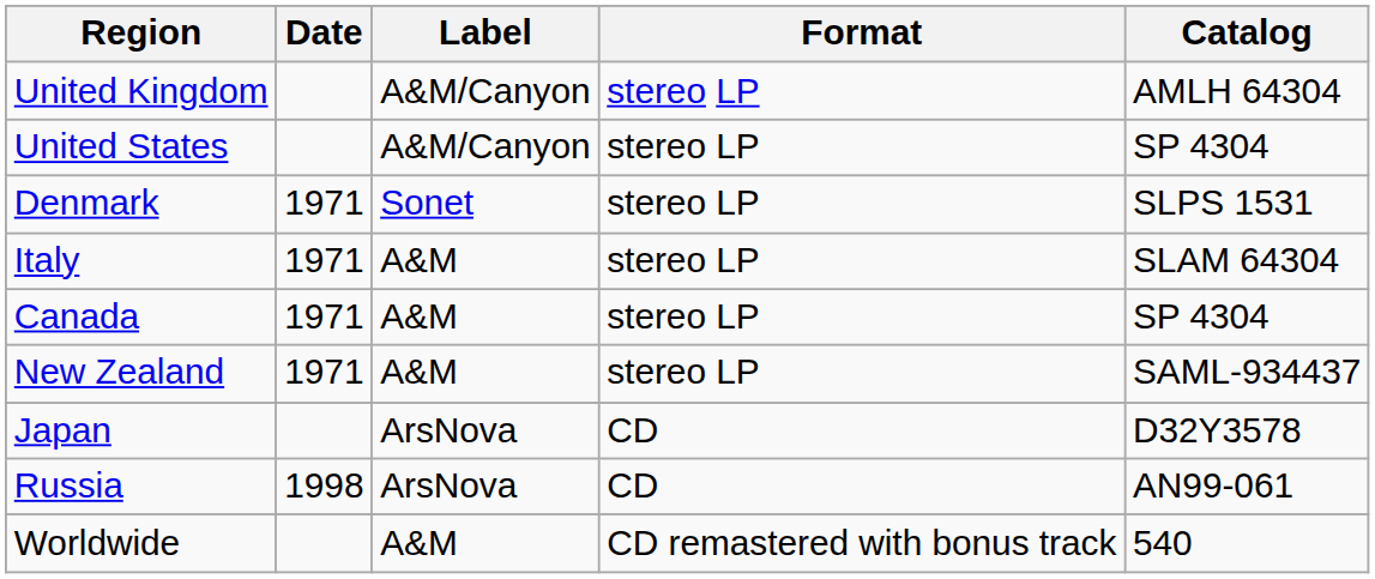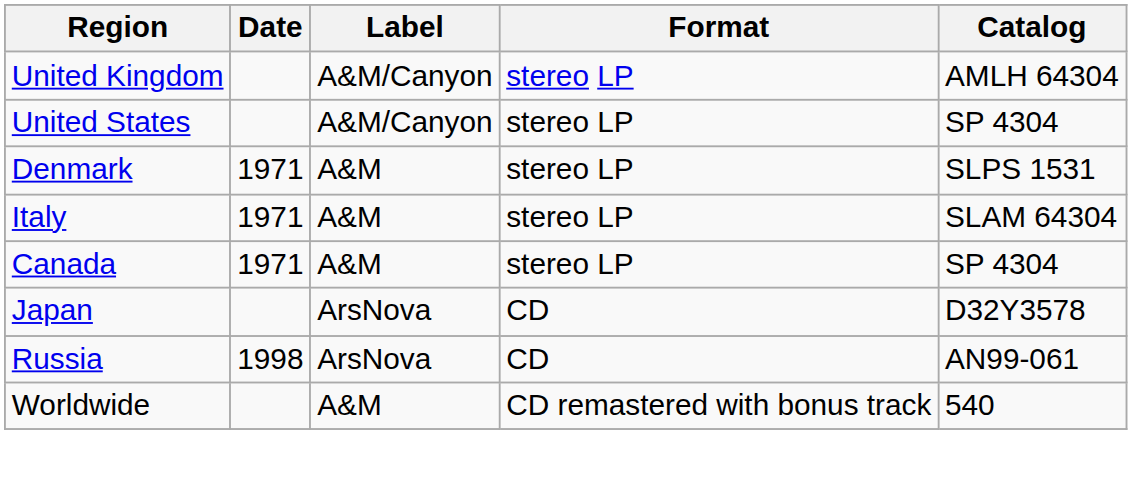Denmark | Label: Sonet -> A&M
- row: New Zealand | 1971 | A&M | stereo LP | SAML-934437
